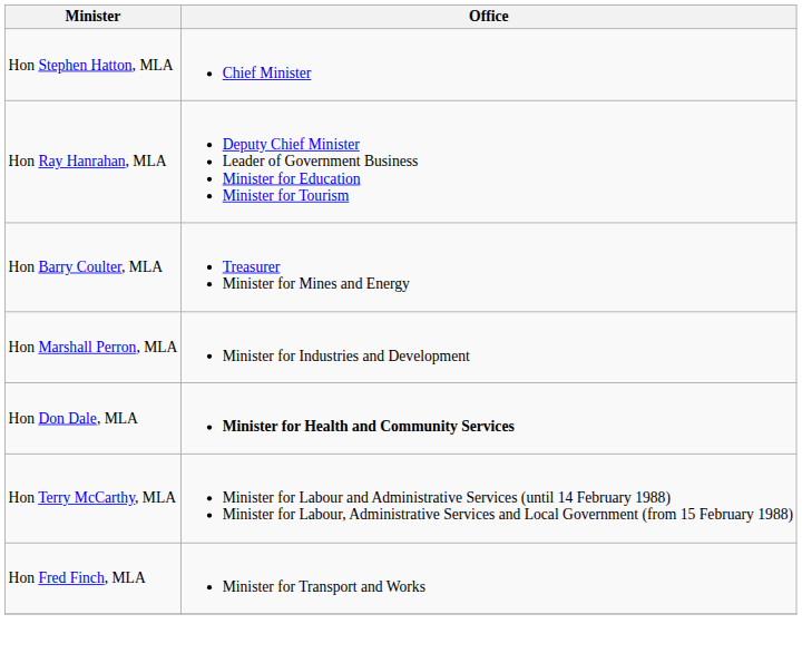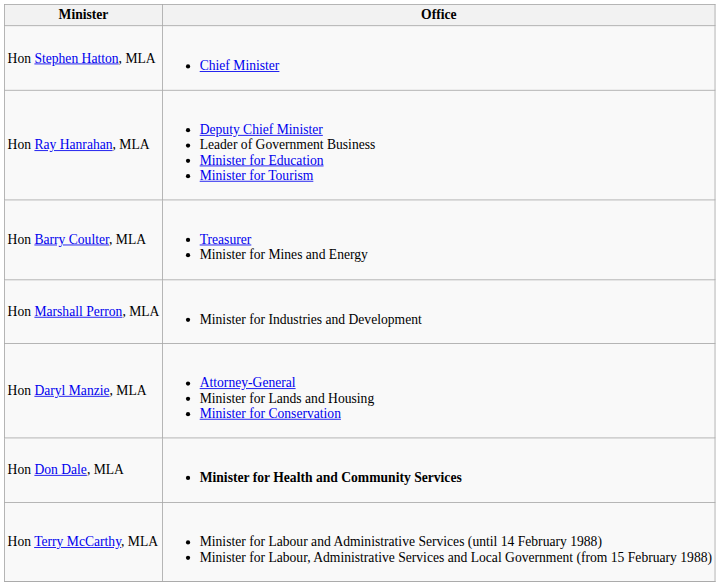+ row: Hon Daryl Manzie, MLA | Attorney-General Minister for Lands and Housing Minister for Conservation
- row: Hon Fred Finch, MLA | Minister for Transport and Works
